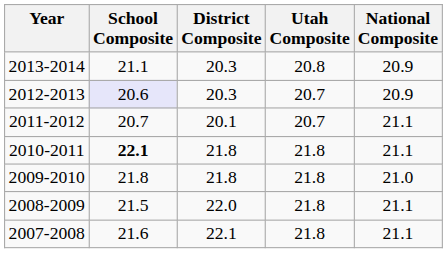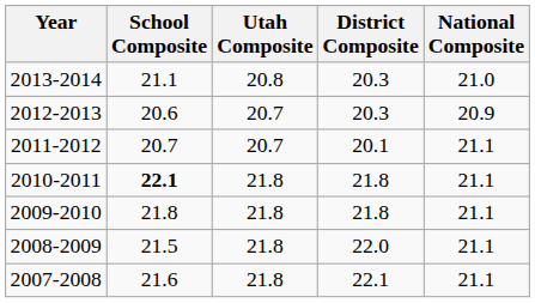columns swapped: District Composite <-> Utah Composite
2013-2014 | National Composite: 20.9 -> 21.0
2012-2013 | School Composite: lavender background -> no background
2009-2010 | National Composite: 21.0 -> 21.1
